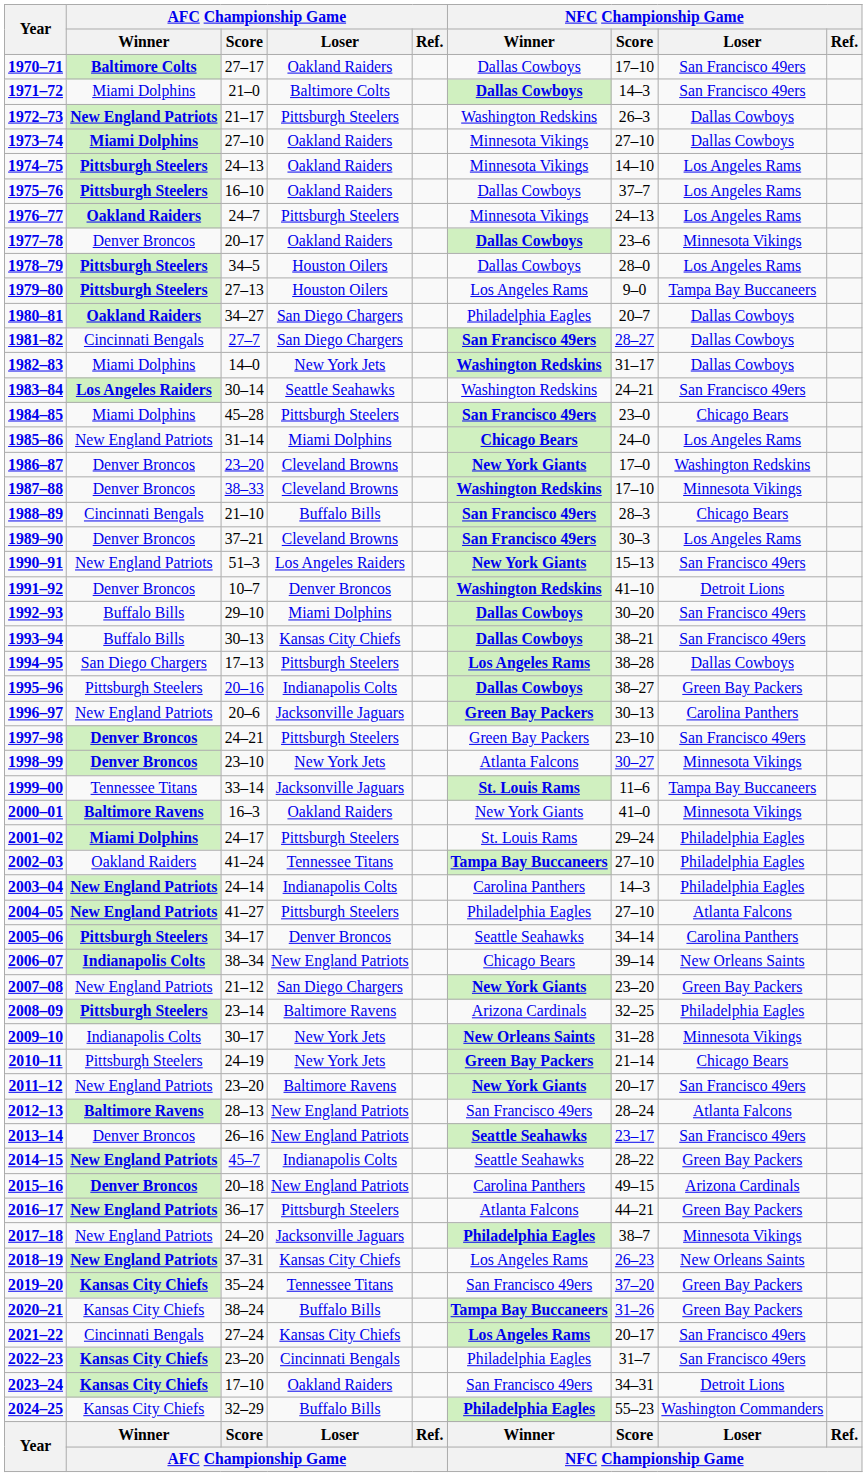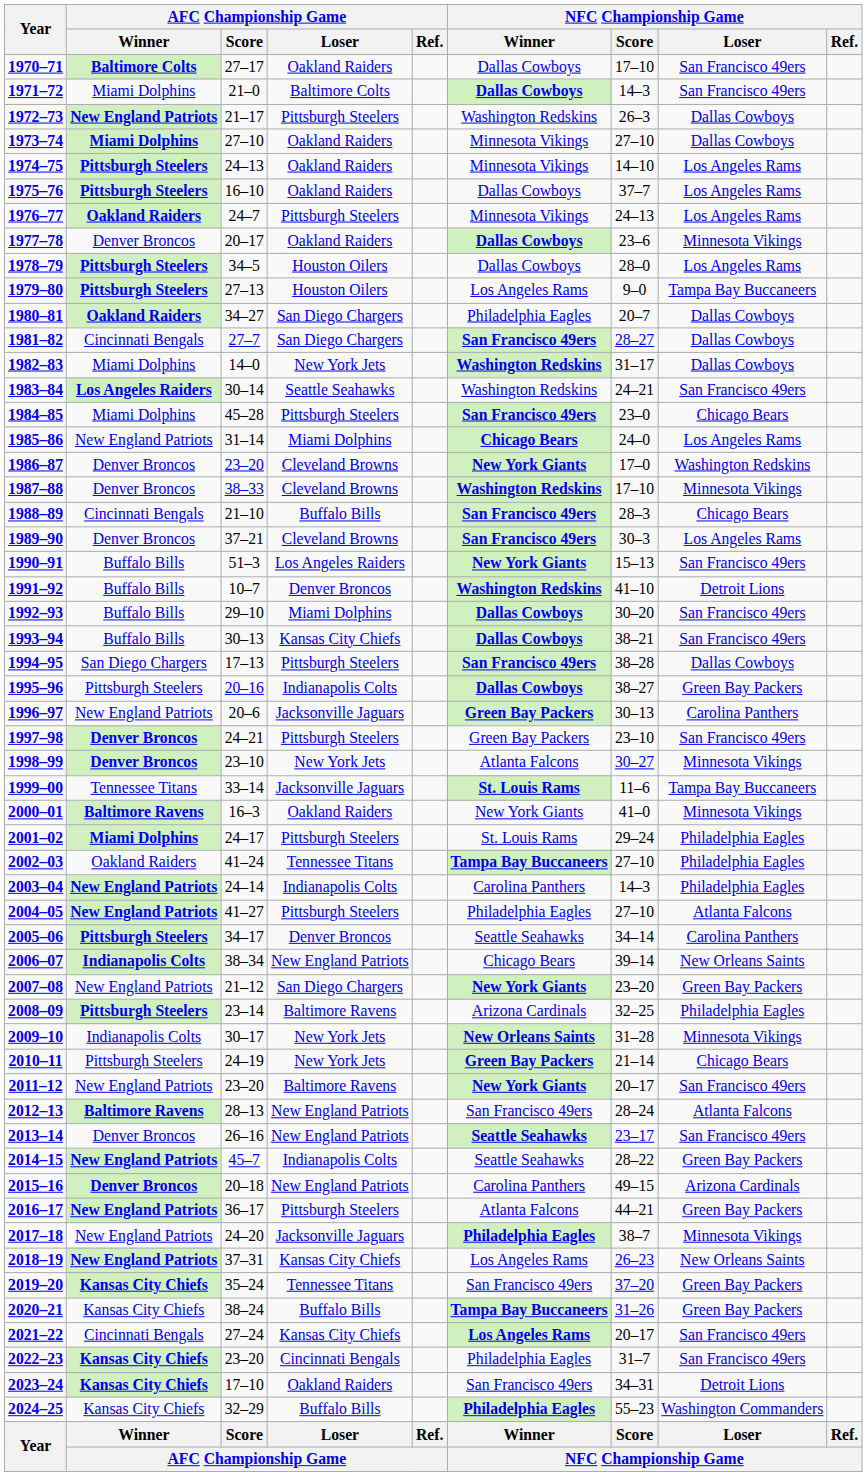1990–91 | AFC Championship Game / Winner: New England Patriots -> Buffalo Bills
1991–92 | AFC Championship Game / Winner: Denver Broncos -> Buffalo Bills
1994–95 | NFC Championship Game / Winner: Los Angeles Rams -> San Francisco 49ers
